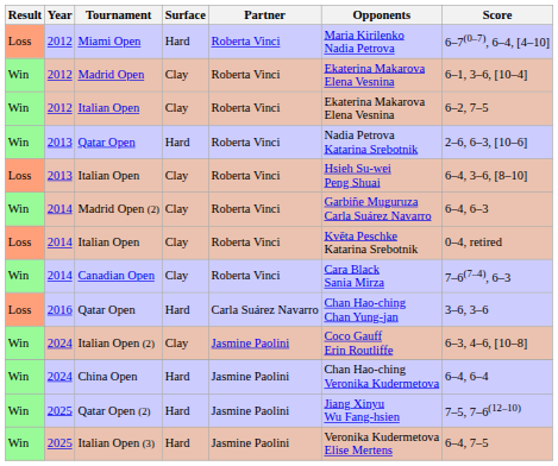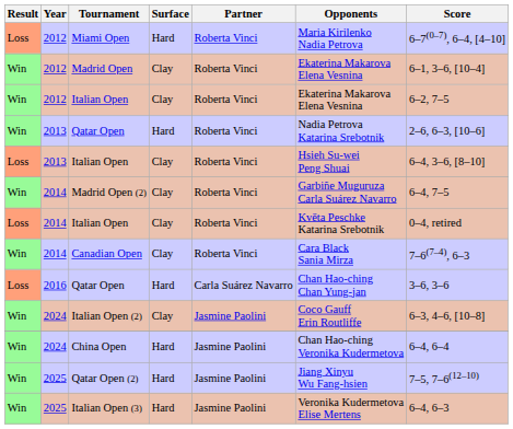Madrid Open (2) | Score: 6–4, 6–3 -> 6–4, 7–5
Italian Open (3) | Score: 6–4, 7–5 -> 6–4, 6–3
